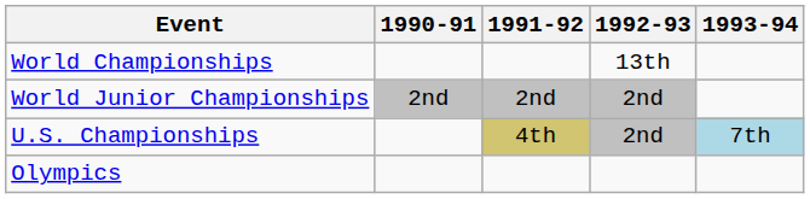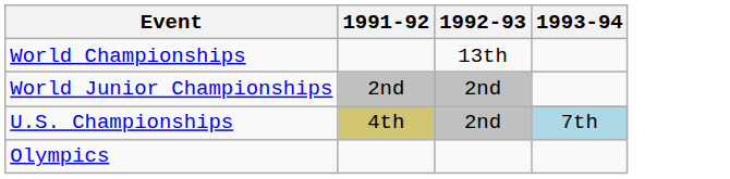- column: 1990-91 | 2nd
